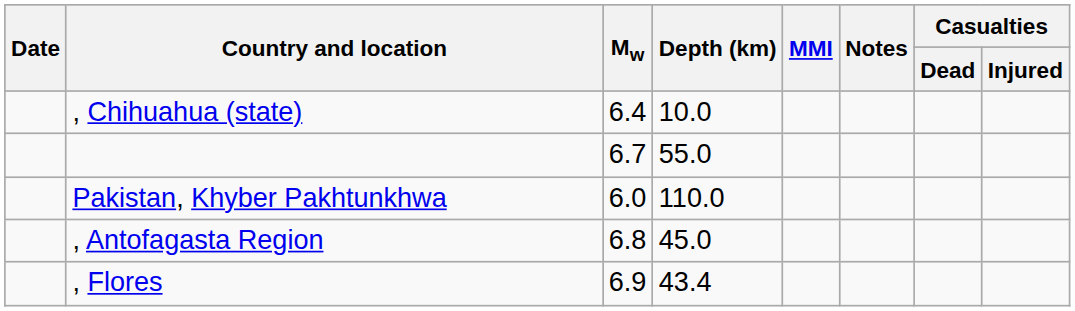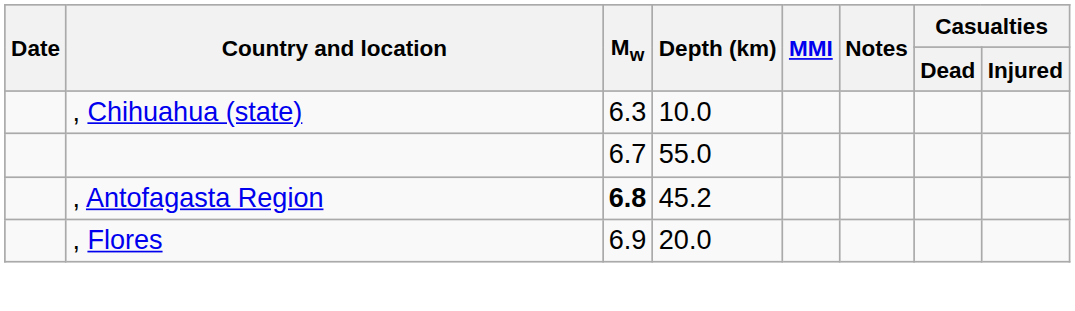, Chihuahua (state) | Mw: 6.4 -> 6.3
- row: Pakistan, Khyber Pakhtunkhwa | 6.0 | 110.0
, Antofagasta Region | Mw: normal -> bold
, Antofagasta Region | Depth (km): 45.0 -> 45.2
, Flores | Depth (km): 43.4 -> 20.0
